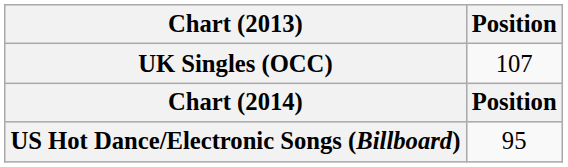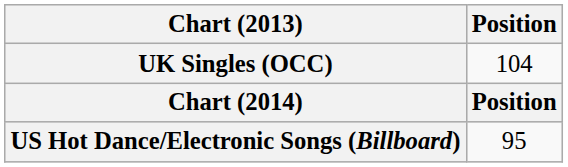UK Singles (OCC) | Position: 107 -> 104
